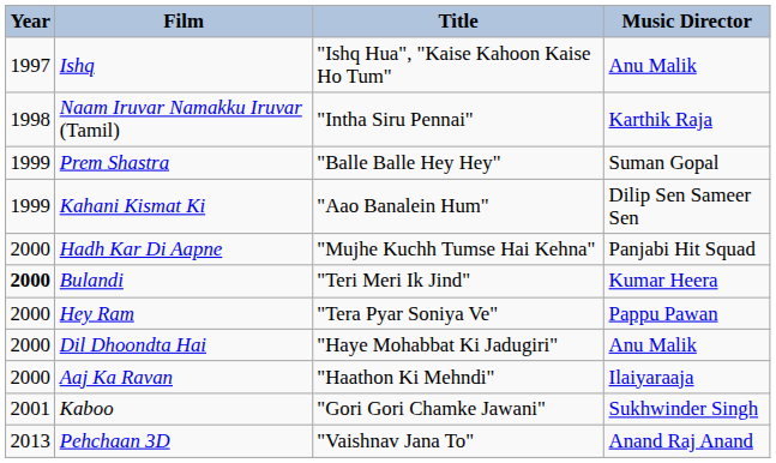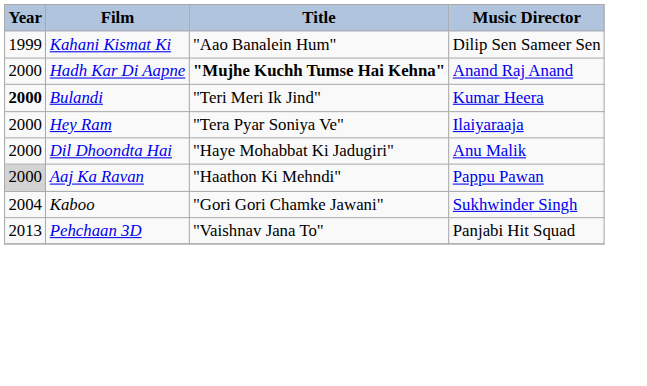- row: 1997 | Ishq | "Ishq Hua", "Kaise Kahoon Kaise Ho Tum" | Anu Malik
- row: 1998 | Naam Iruvar Namakku Iruvar (Tamil) | "Intha Siru Pennai" | Karthik Raja
- row: 1999 | Prem Shastra | "Balle Balle Hey Hey" | Suman Gopal
Hadh Kar Di Aapne | Title: normal -> bold
Hadh Kar Di Aapne | Music Director: Panjabi Hit Squad -> Anand Raj Anand
Hey Ram | Music Director: Pappu Pawan -> Ilaiyaraaja
Aaj Ka Ravan | Year: no background -> lightgrey background
Aaj Ka Ravan | Music Director: Ilaiyaraaja -> Pappu Pawan
Kaboo | Year: 2001 -> 2004
Pehchaan 3D | Music Director: Anand Raj Anand -> Panjabi Hit Squad
